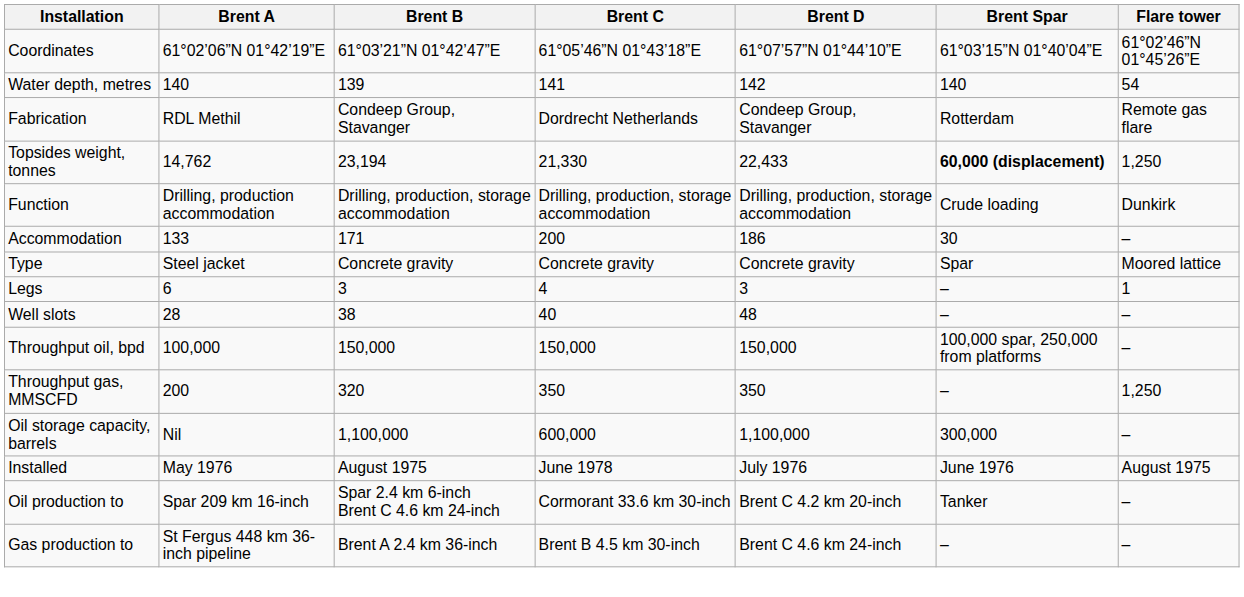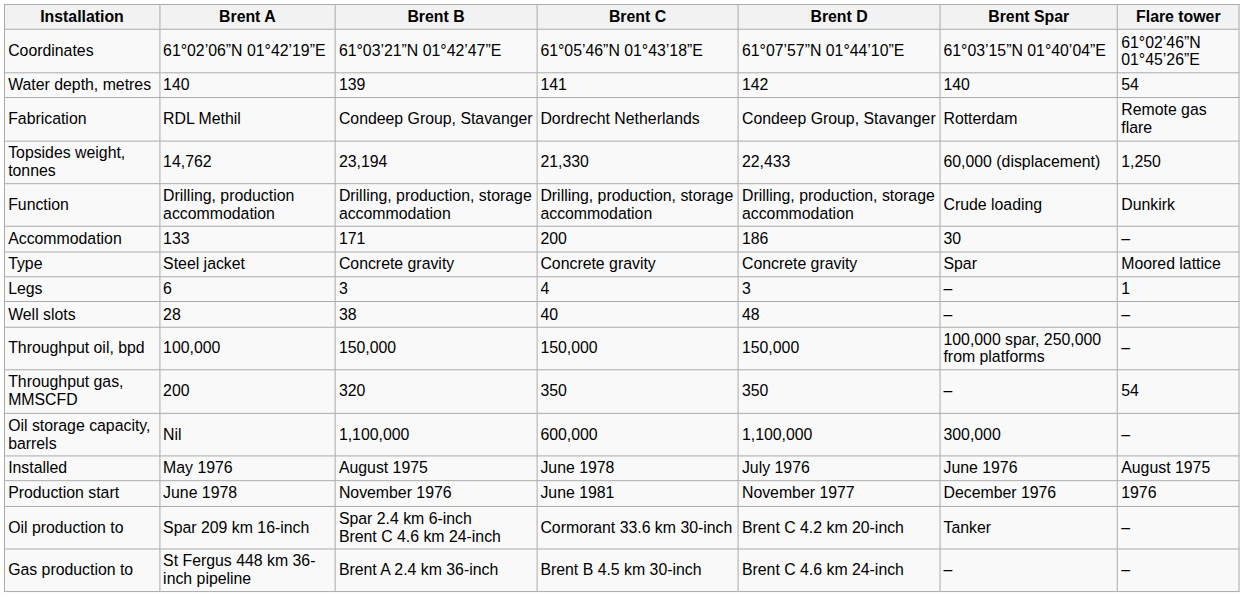Topsides weight, tonnes | Brent Spar: bold -> normal
Throughput gas, MMSCFD | Flare tower: 1,250 -> 54
+ row: Production start | June 1978 | November 1976 | June 1981 | November 1977 | December 1976 | 1976
